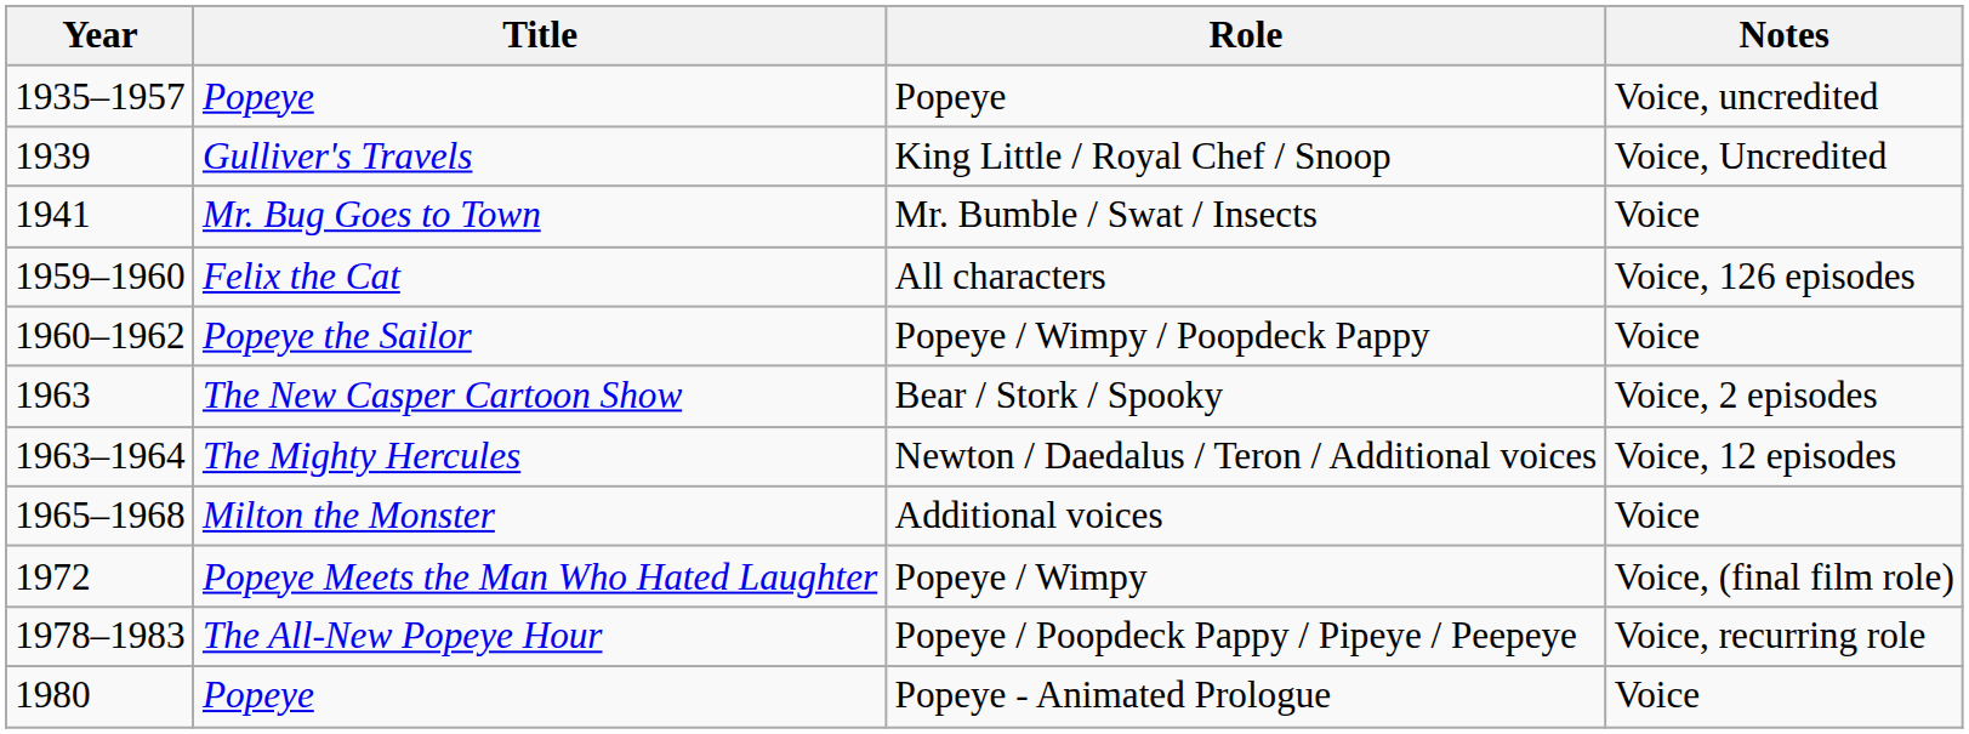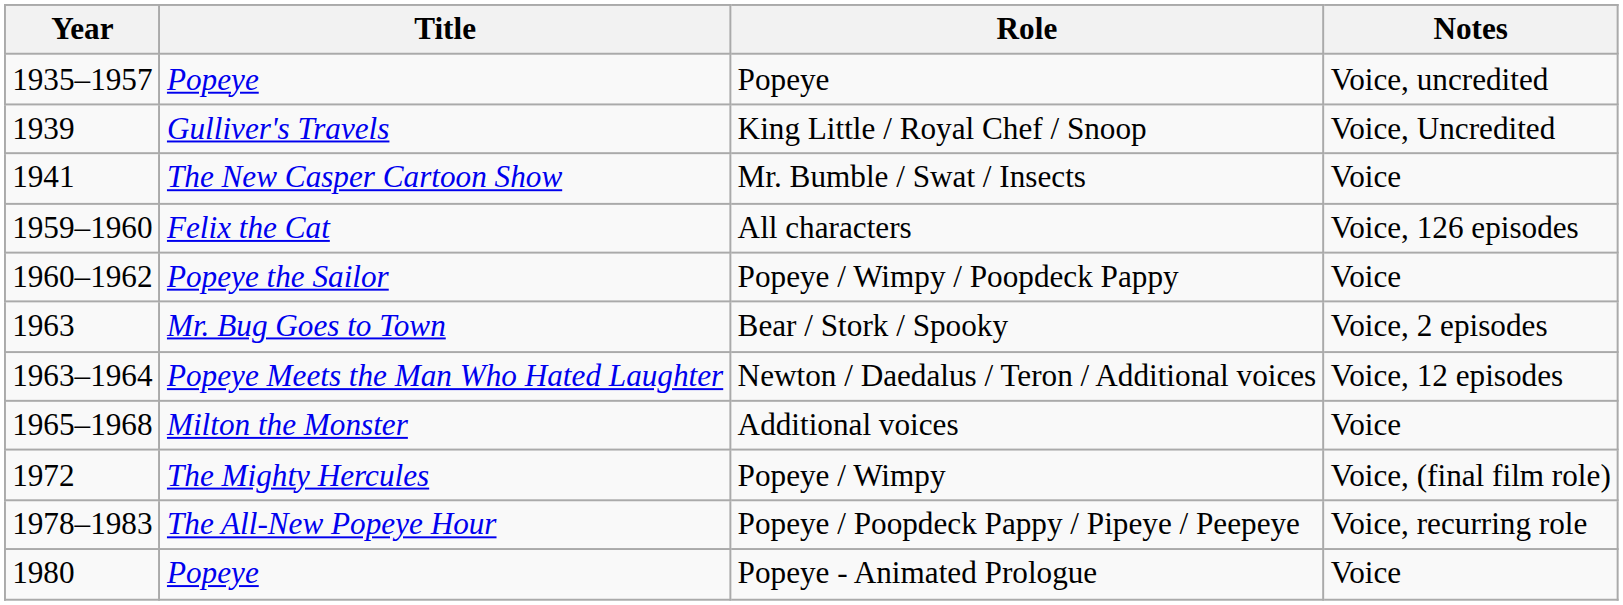Mr. Bumble / Swat / Insects | Title: Mr. Bug Goes to Town -> The New Casper Cartoon Show
Bear / Stork / Spooky | Title: The New Casper Cartoon Show -> Mr. Bug Goes to Town
Newton / Daedalus / Teron / Additional voices | Title: The Mighty Hercules -> Popeye Meets the Man Who Hated Laughter
Popeye / Wimpy | Title: Popeye Meets the Man Who Hated Laughter -> The Mighty Hercules
